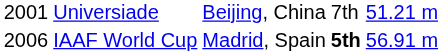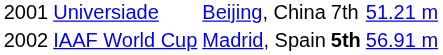IAAF World Cup | column 1: 2006 -> 2002
